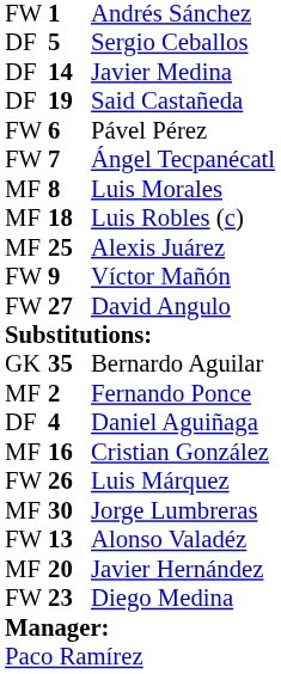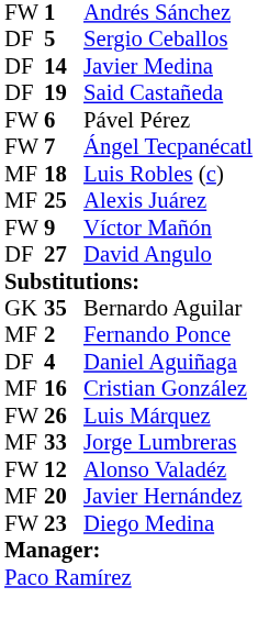- row: MF | 8 | Luis Morales
David Angulo | column 1: FW -> DF
Jorge Lumbreras | column 2: 30 -> 33
Alonso Valadéz | column 2: 13 -> 12
